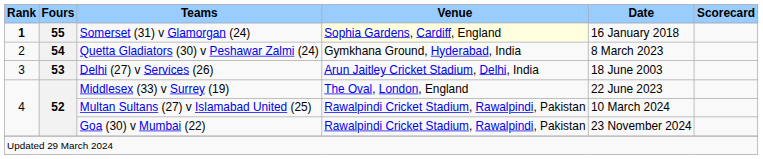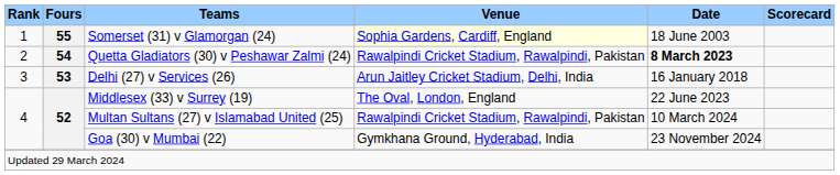Somerset (31) v Glamorgan (24) | Rank: bold -> normal
Somerset (31) v Glamorgan (24) | Date: 16 January 2018 -> 18 June 2003
Quetta Gladiators (30) v Peshawar Zalmi (24) | Venue: Gymkhana Ground, Hyderabad, India -> Rawalpindi Cricket Stadium, Rawalpindi, Pakistan
Quetta Gladiators (30) v Peshawar Zalmi (24) | Date: normal -> bold
Delhi (27) v Services (26) | Date: 18 June 2003 -> 16 January 2018
Goa (30) v Mumbai (22) | Venue: Rawalpindi Cricket Stadium, Rawalpindi, Pakistan -> Gymkhana Ground, Hyderabad, India
